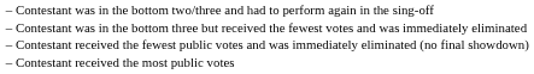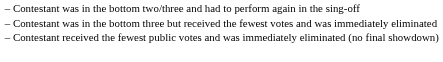- row: – | Contestant received the most public votes
